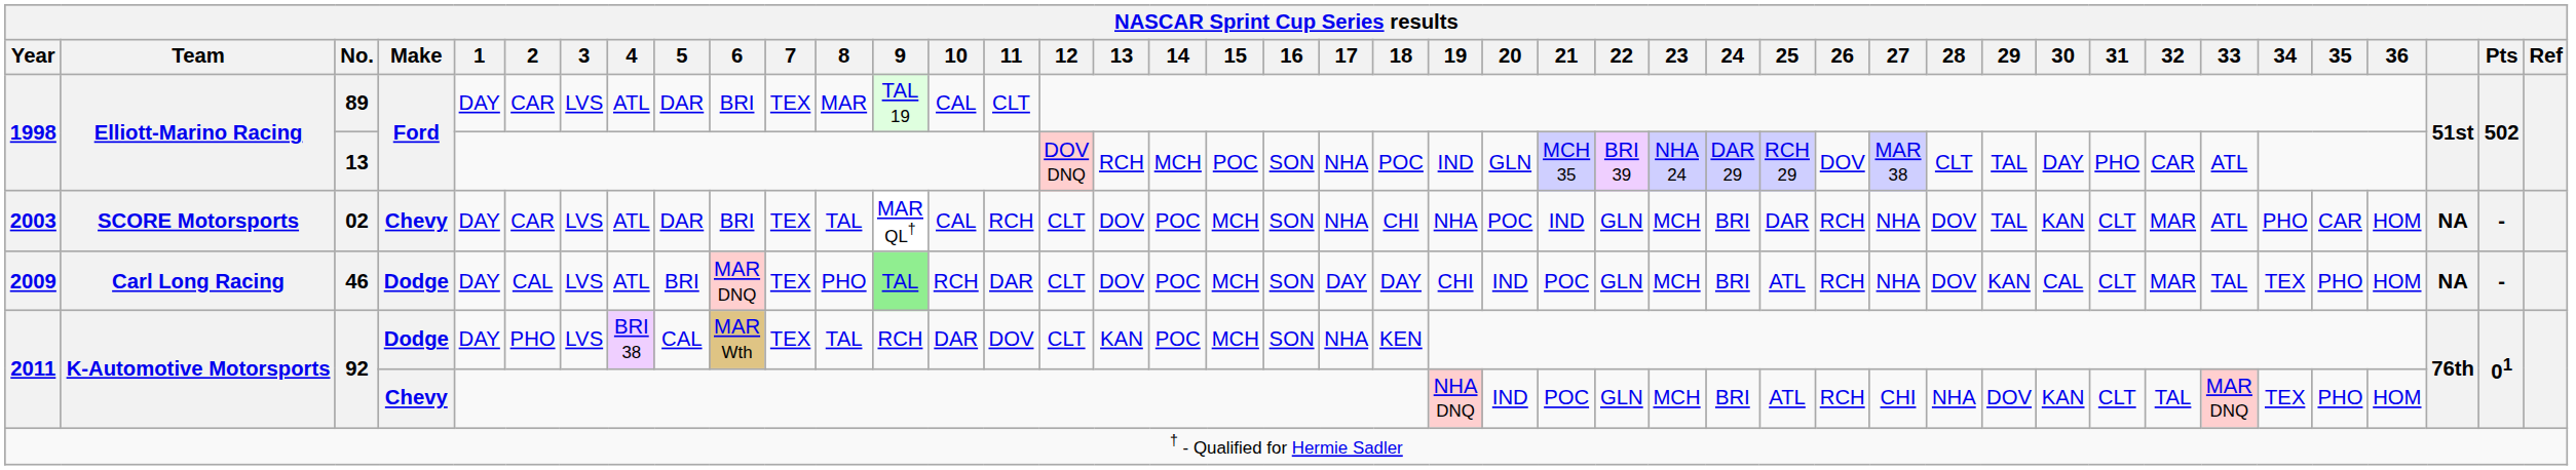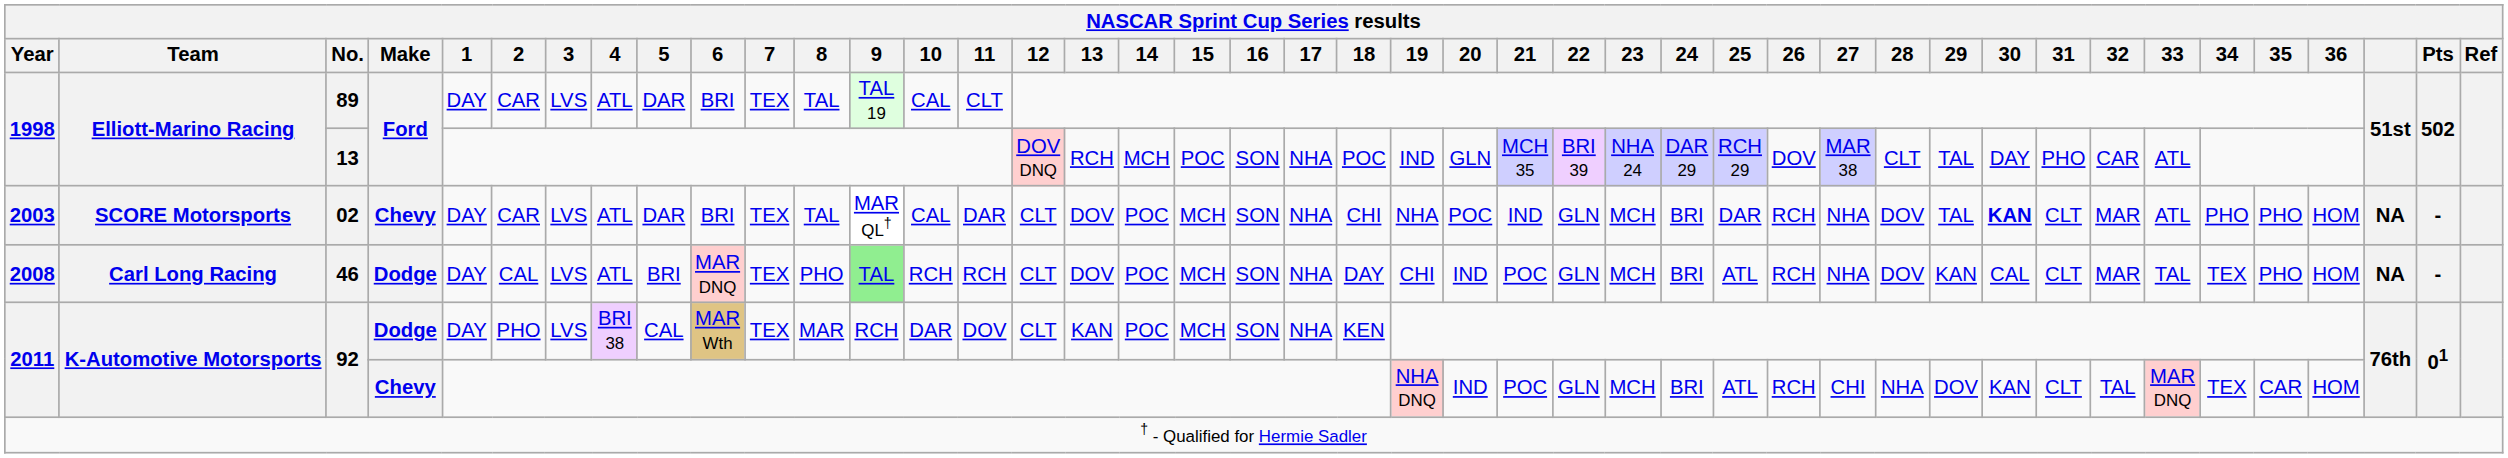89 | 8: MAR -> TAL
02 | 11: RCH -> DAR
02 | 30: normal -> bold
02 | 35: CAR -> PHO
46 | Year: 2009 -> 2008
46 | 11: DAR -> RCH
46 | 17: DAY -> NHA
92 / Dodge | 8: TAL -> MAR
92 / Chevy | 35: PHO -> CAR
